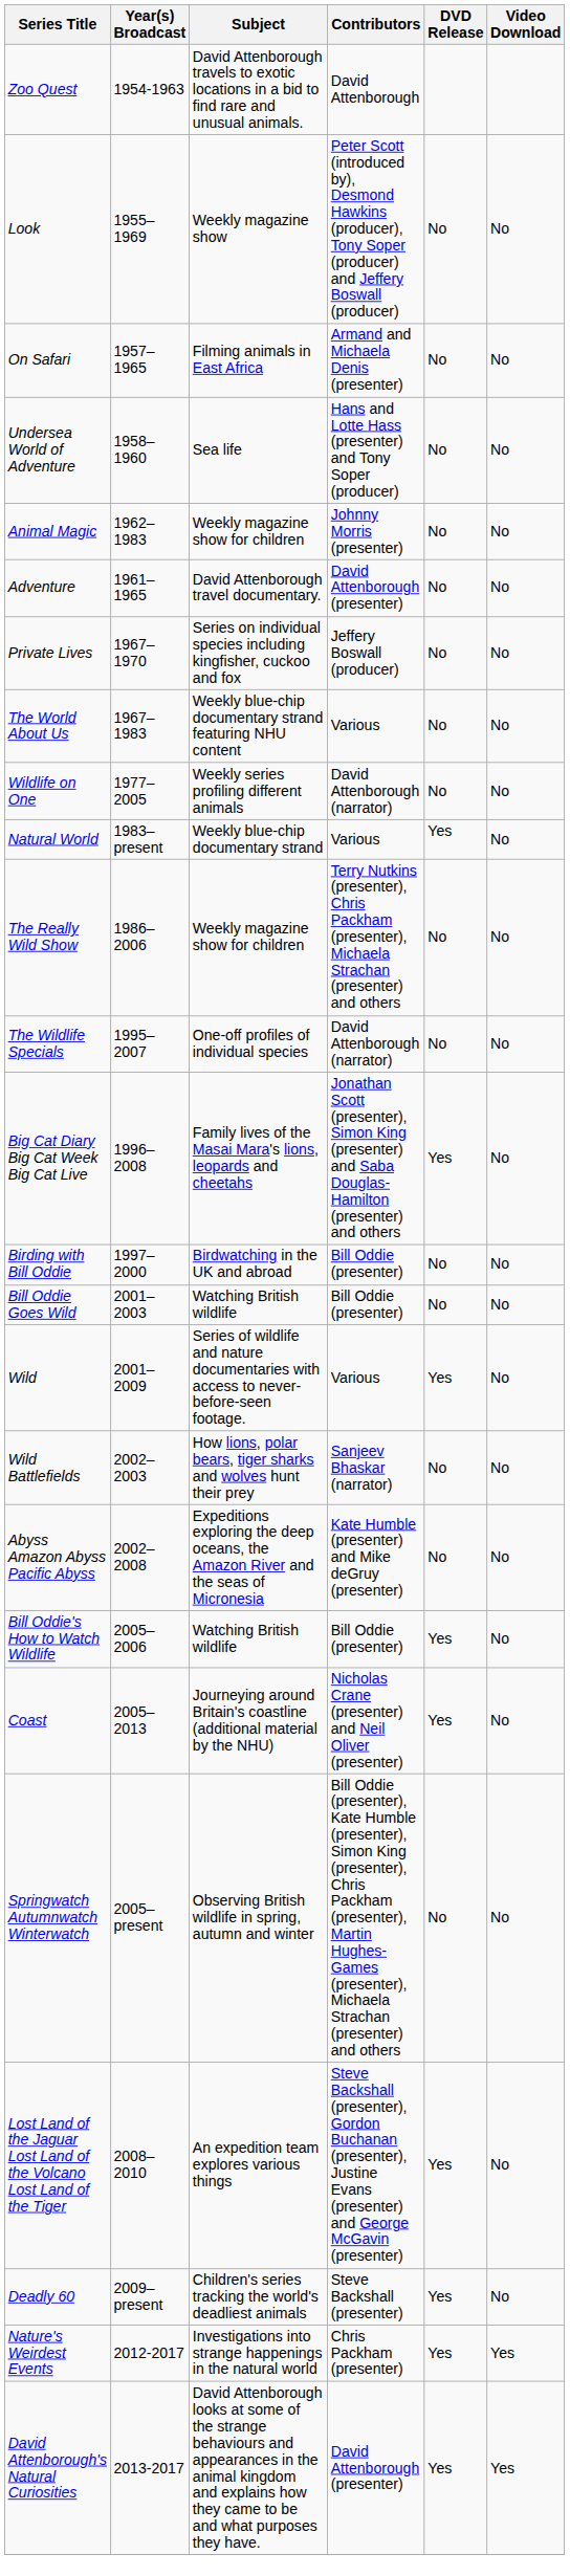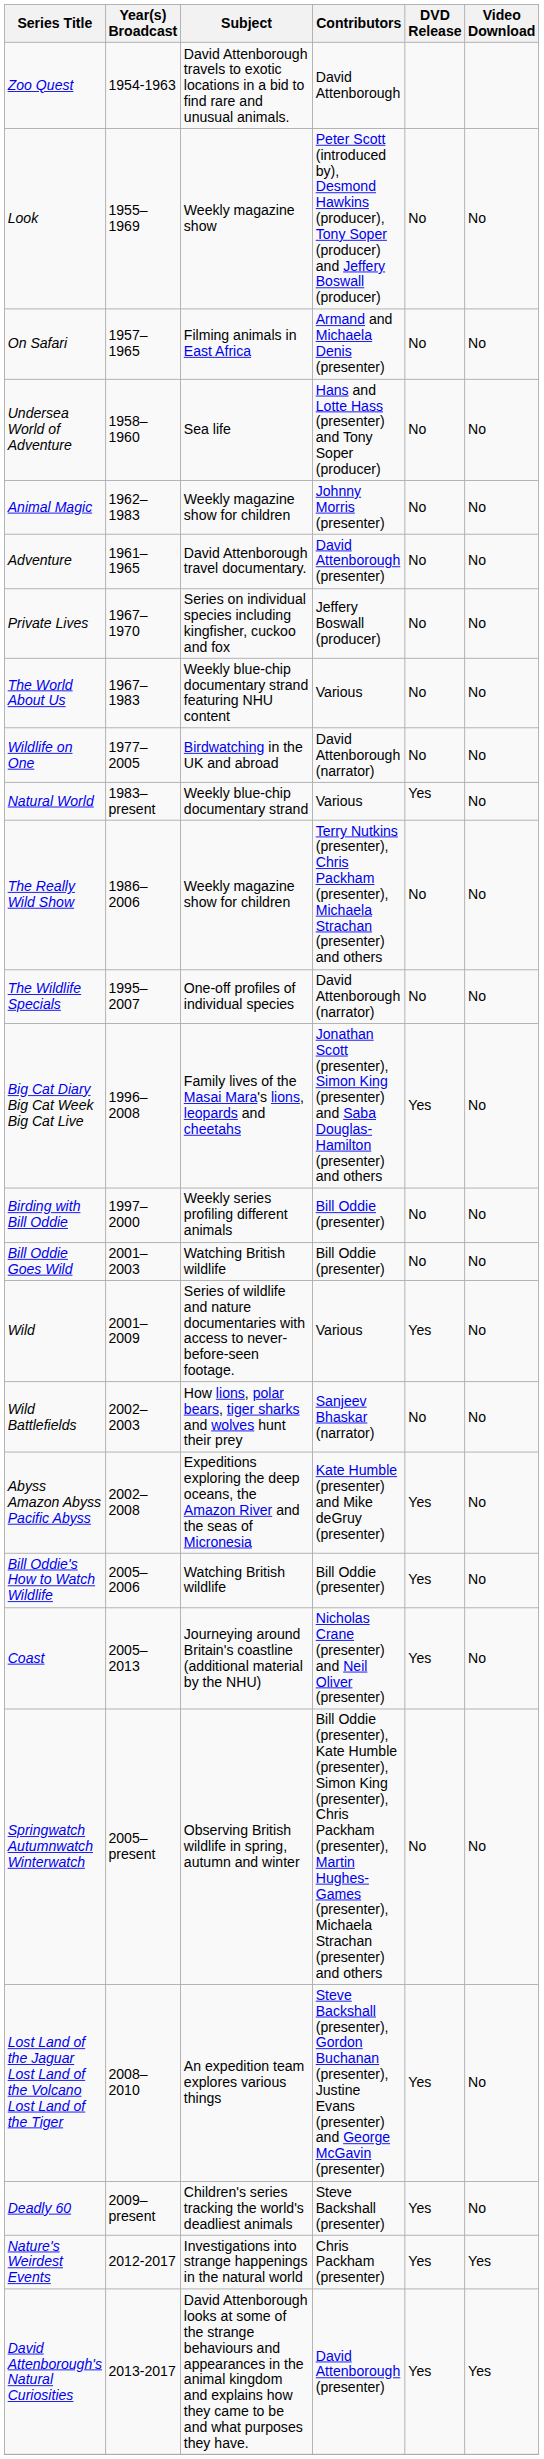Wildlife on One | Subject: Weekly series profiling different animals -> Birdwatching in the UK and abroad
Birding with Bill Oddie | Subject: Birdwatching in the UK and abroad -> Weekly series profiling different animals
Abyss Amazon Abyss Pacific Abyss | DVD Release: No -> Yes
